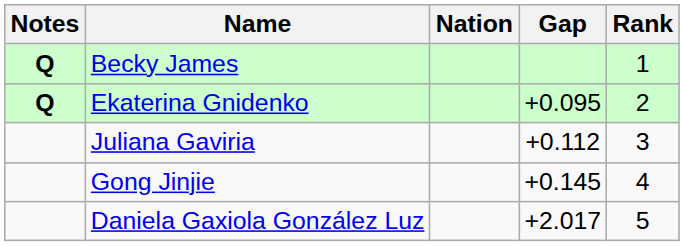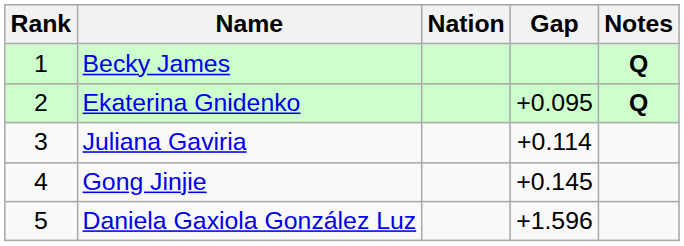columns swapped: Rank <-> Notes
Juliana Gaviria | Gap: +0.112 -> +0.114
Daniela Gaxiola González Luz | Gap: +2.017 -> +1.596
